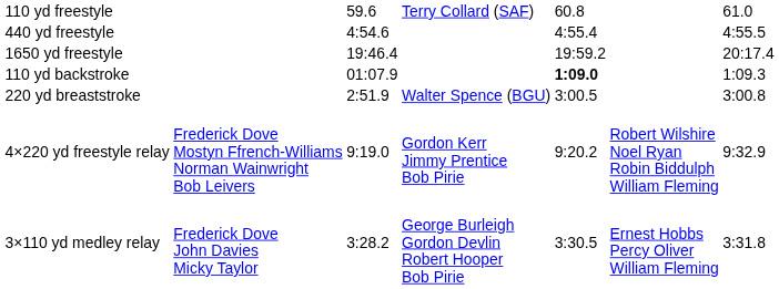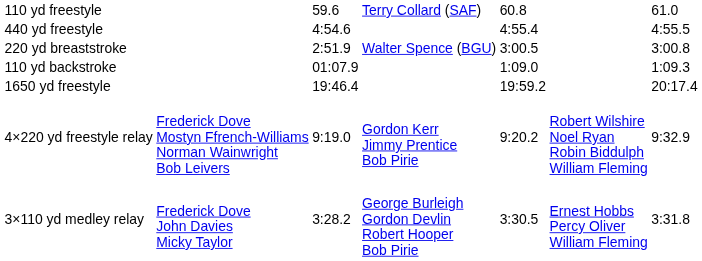rows swapped: 1650 yd freestyle <-> 220 yd breaststroke
110 yd backstroke | column 5: bold -> normal
